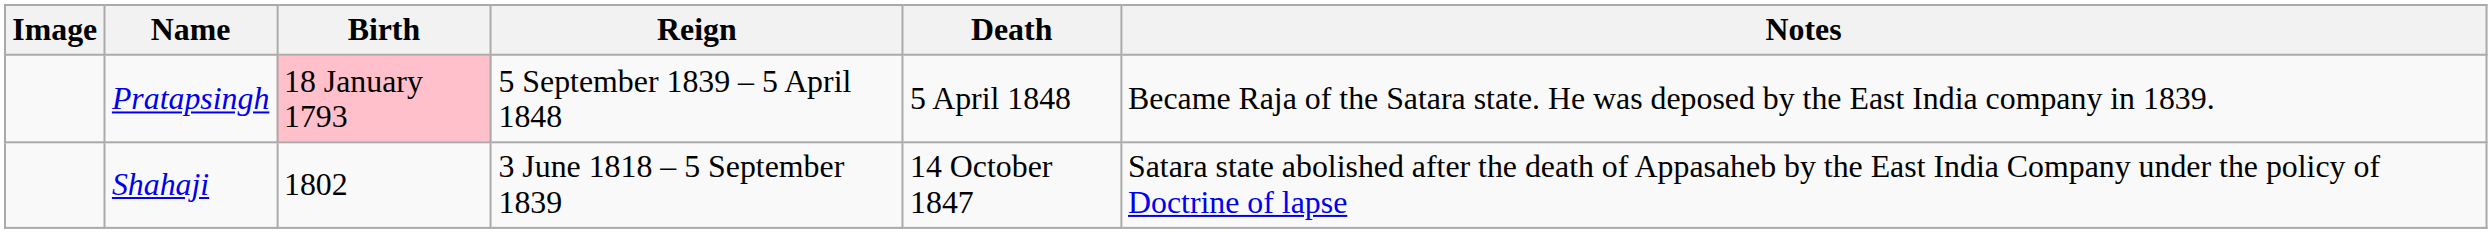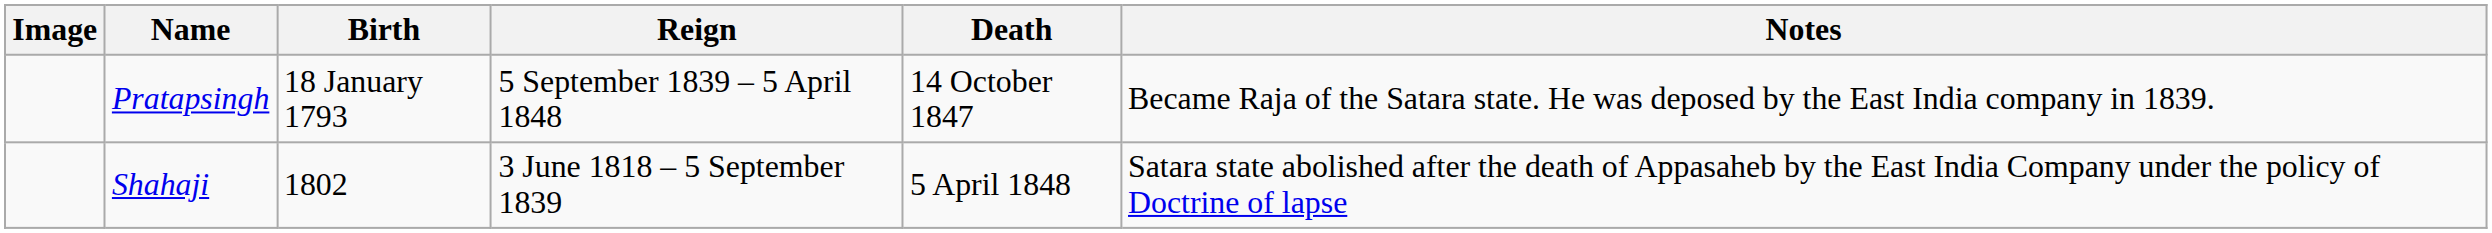Pratapsingh | Birth: pink background -> no background
Pratapsingh | Death: 5 April 1848 -> 14 October 1847
Shahaji | Death: 14 October 1847 -> 5 April 1848
